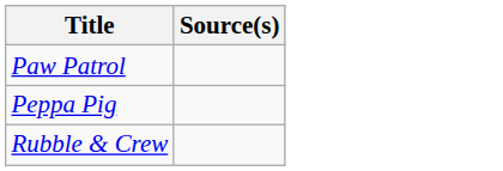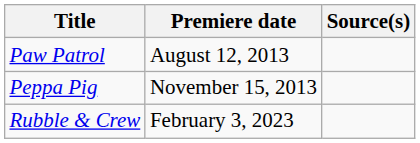+ column: Premiere date | August 12, 2013 | November 15, 2013 | February 3, 2023
